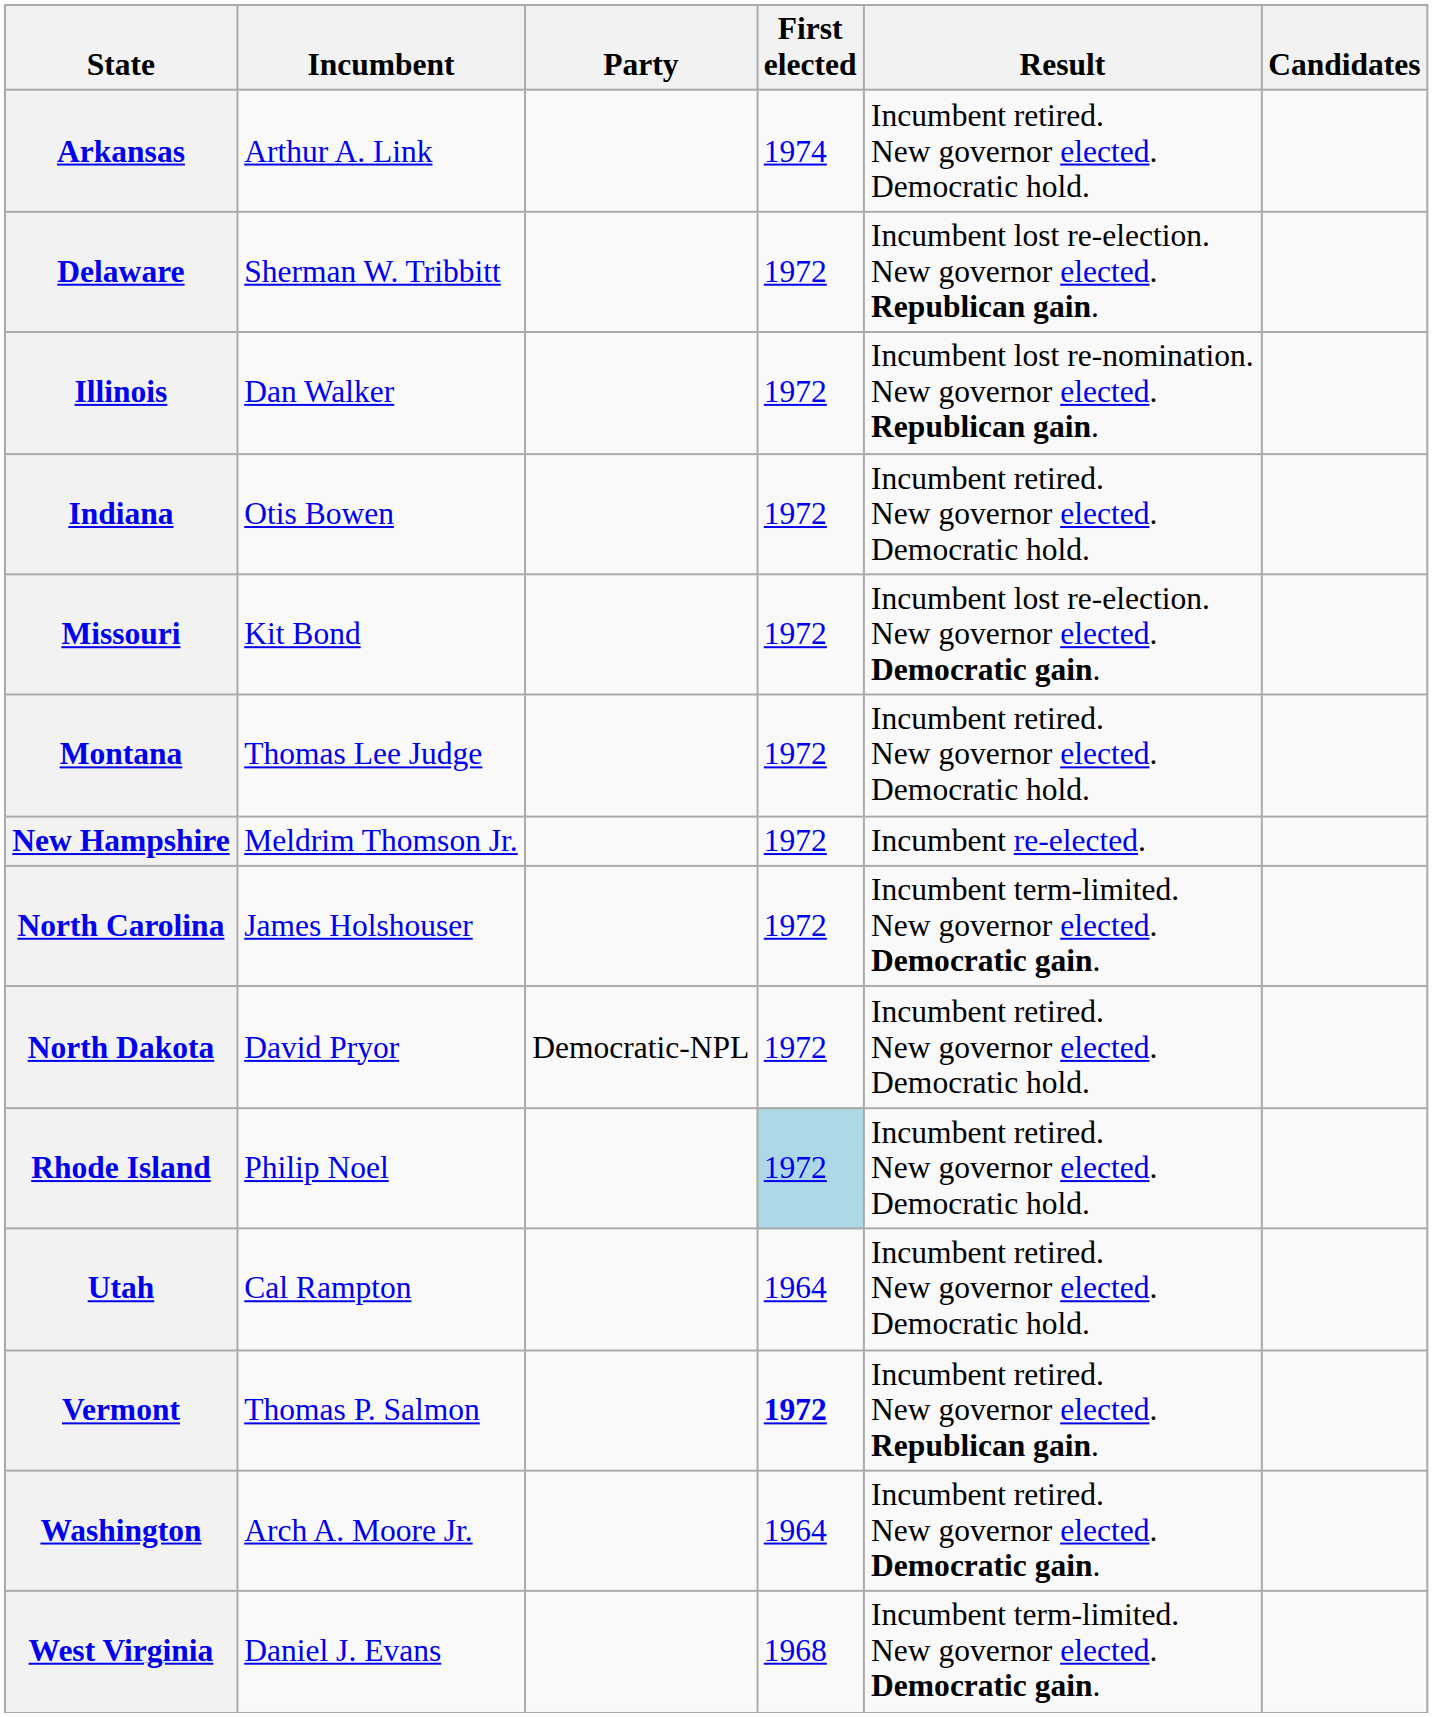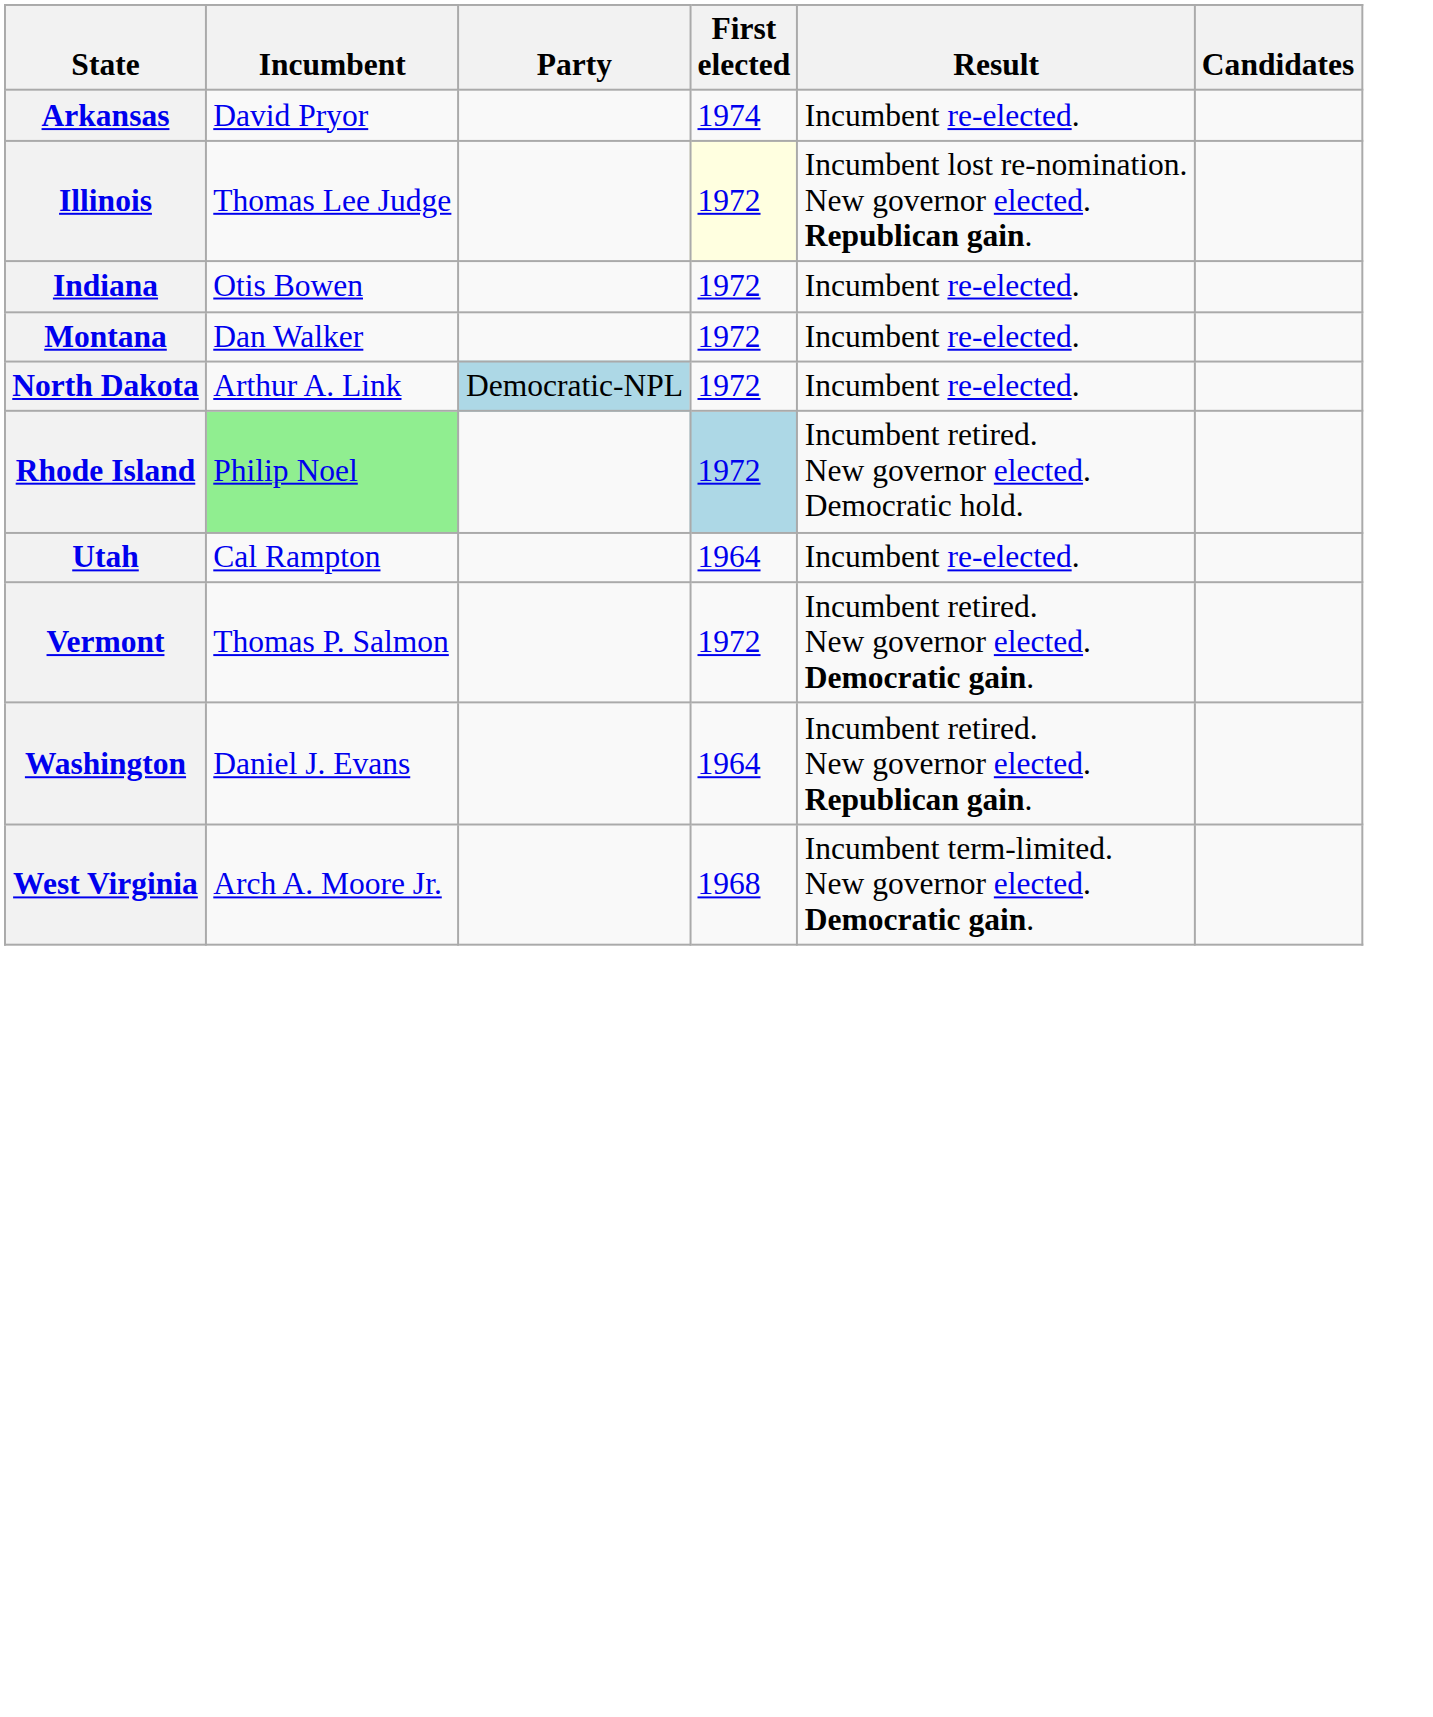Arkansas | Incumbent: Arthur A. Link -> David Pryor
Arkansas | Result: Incumbent retired. New governor elected. Democratic hold. -> Incumbent re-elected.
- row: Delaware | Sherman W. Tribbitt | 1972 | Incumbent lost re-election. New governor elected. Republican gain.
Illinois | Incumbent: Dan Walker -> Thomas Lee Judge
Illinois | First elected: no background -> lightyellow background
Indiana | Result: Incumbent retired. New governor elected. Democratic hold. -> Incumbent re-elected.
- row: Missouri | Kit Bond | 1972 | Incumbent lost re-election. New governor elected. Democratic gain.
Montana | Incumbent: Thomas Lee Judge -> Dan Walker
Montana | Result: Incumbent retired. New governor elected. Democratic hold. -> Incumbent re-elected.
- row: New Hampshire | Meldrim Thomson Jr. | 1972 | Incumbent re-elected.
- row: North Carolina | James Holshouser | 1972 | Incumbent term-limited. New governor elected. Democratic gain.
North Dakota | Incumbent: David Pryor -> Arthur A. Link
North Dakota | Party: no background -> lightblue background
North Dakota | Result: Incumbent retired. New governor elected. Democratic hold. -> Incumbent re-elected.
Rhode Island | Incumbent: no background -> lightgreen background
Utah | Result: Incumbent retired. New governor elected. Democratic hold. -> Incumbent re-elected.
Vermont | First elected: bold -> normal
Vermont | Result: Incumbent retired. New governor elected. Republican gain. -> Incumbent retired. New governor elected. Democratic gain.
Washington | Incumbent: Arch A. Moore Jr. -> Daniel J. Evans
Washington | Result: Incumbent retired. New governor elected. Democratic gain. -> Incumbent retired. New governor elected. Republican gain.
West Virginia | Incumbent: Daniel J. Evans -> Arch A. Moore Jr.
